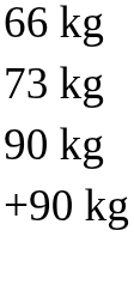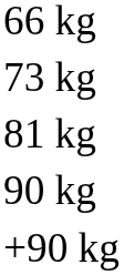+ row: 81 kg
